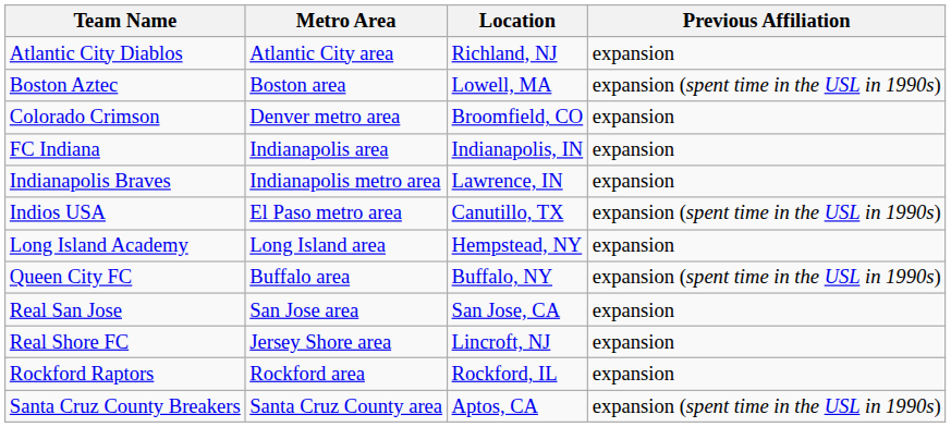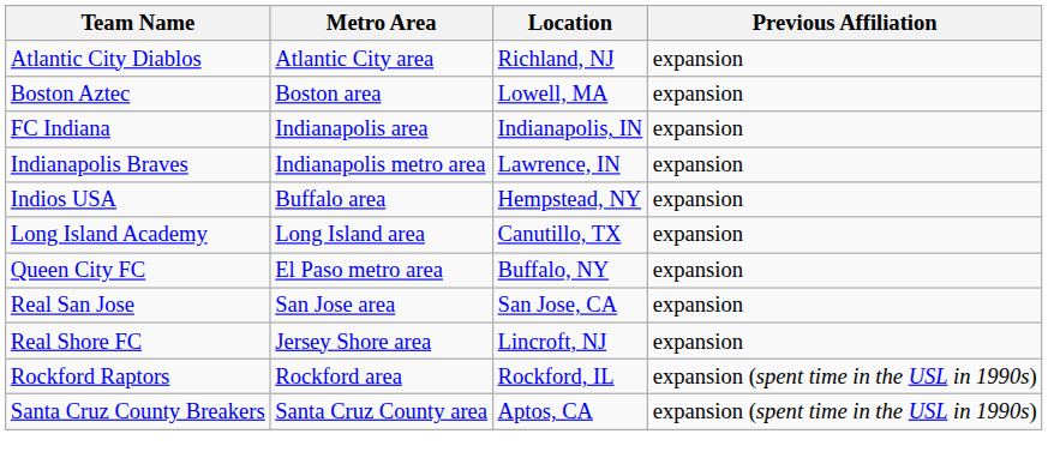Boston Aztec | Previous Affiliation: expansion (spent time in the USL in 1990s) -> expansion
- row: Colorado Crimson | Denver metro area | Broomfield, CO | expansion
Indios USA | Metro Area: El Paso metro area -> Buffalo area
Indios USA | Location: Canutillo, TX -> Hempstead, NY
Indios USA | Previous Affiliation: expansion (spent time in the USL in 1990s) -> expansion
Long Island Academy | Location: Hempstead, NY -> Canutillo, TX
Queen City FC | Metro Area: Buffalo area -> El Paso metro area
Queen City FC | Previous Affiliation: expansion (spent time in the USL in 1990s) -> expansion
Rockford Raptors | Previous Affiliation: expansion -> expansion (spent time in the USL in 1990s)
